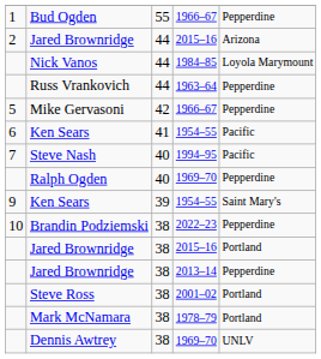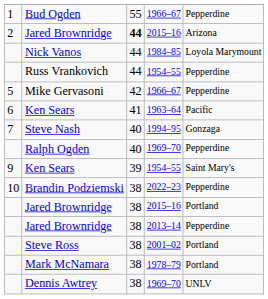2 / Jared Brownridge | column 3: normal -> bold
Russ Vrankovich | column 4: 1963–64 -> 1954–55
6 / Ken Sears | column 4: 1954–55 -> 1963–64
Steve Nash | column 5: Pacific -> Gonzaga
